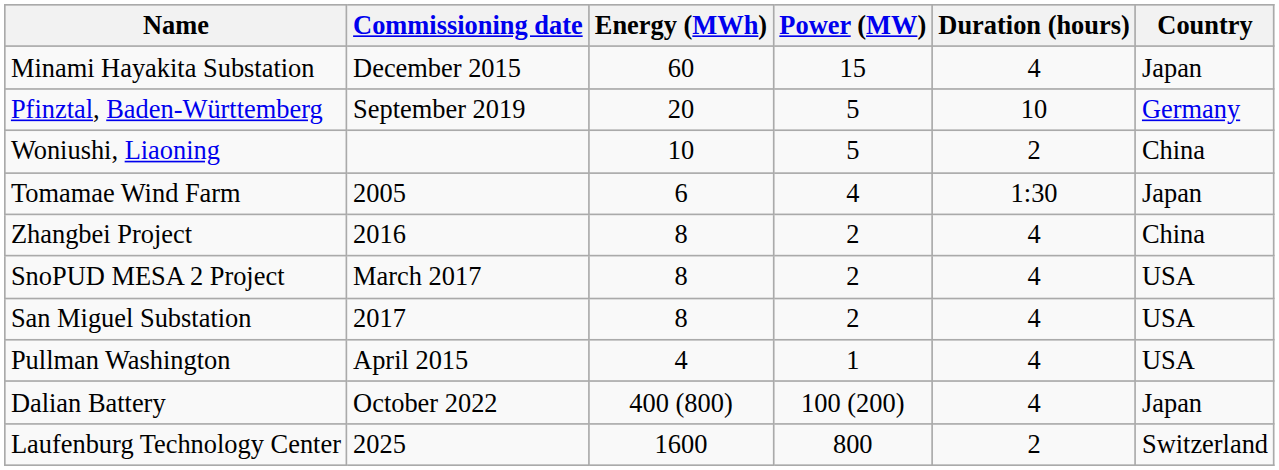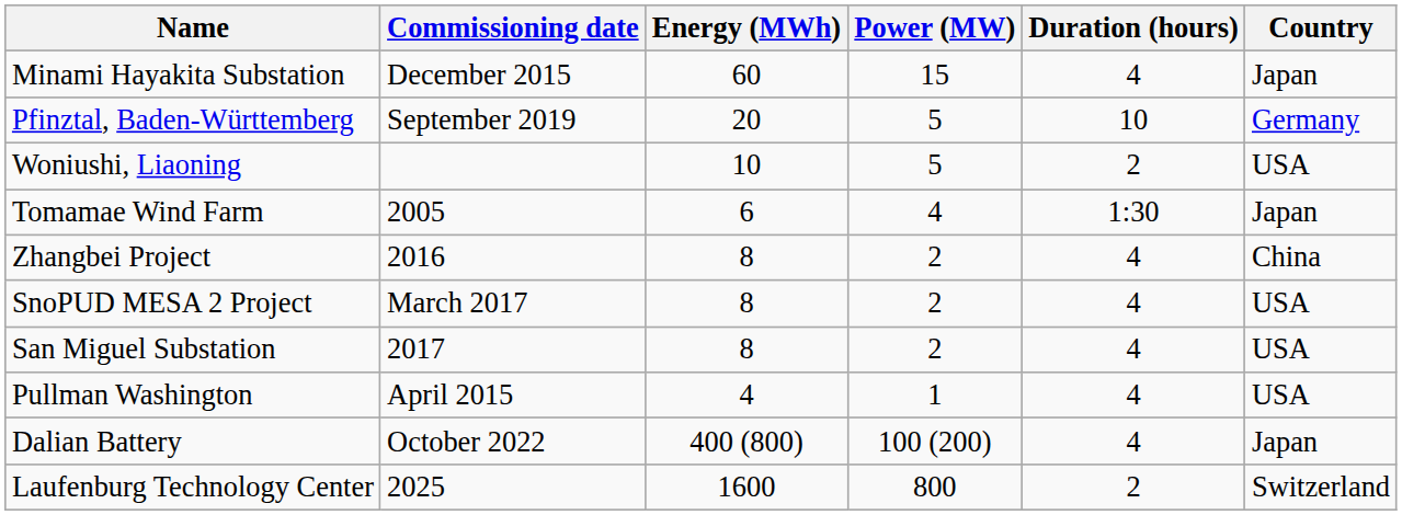Woniushi, Liaoning | Country: China -> USA
